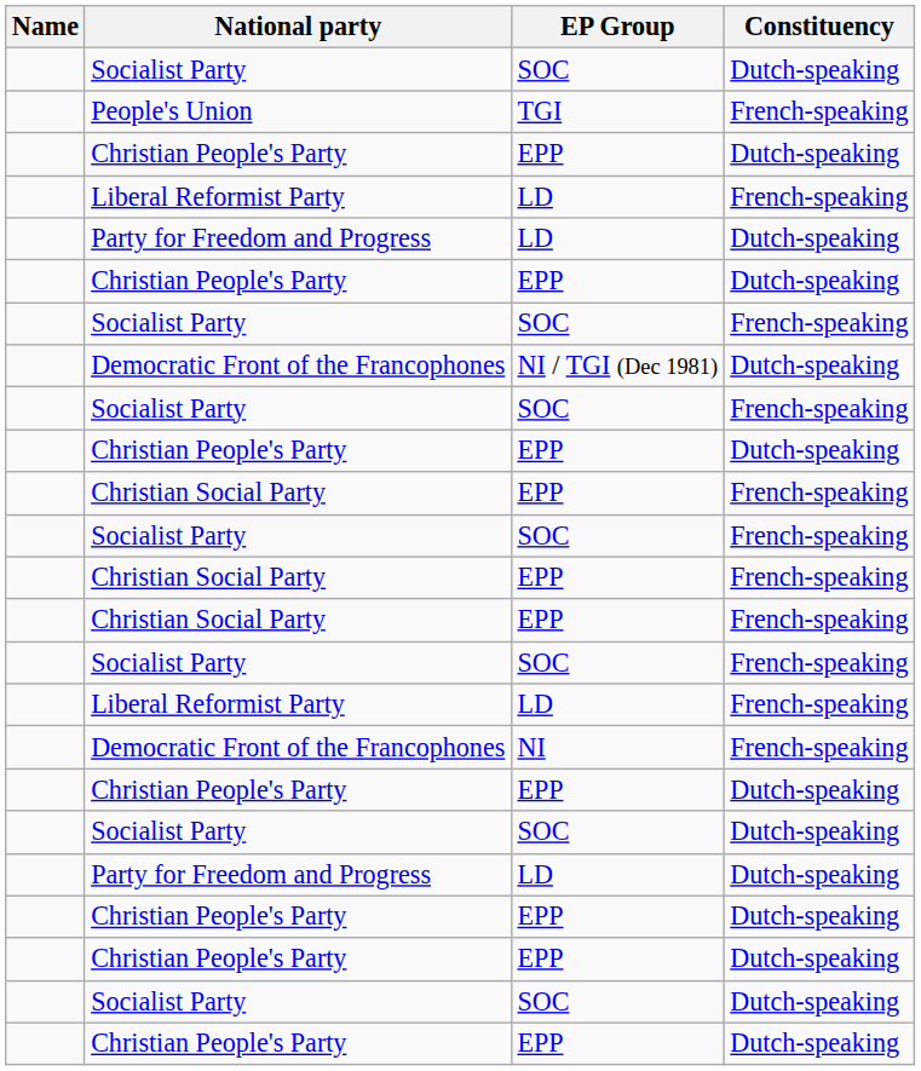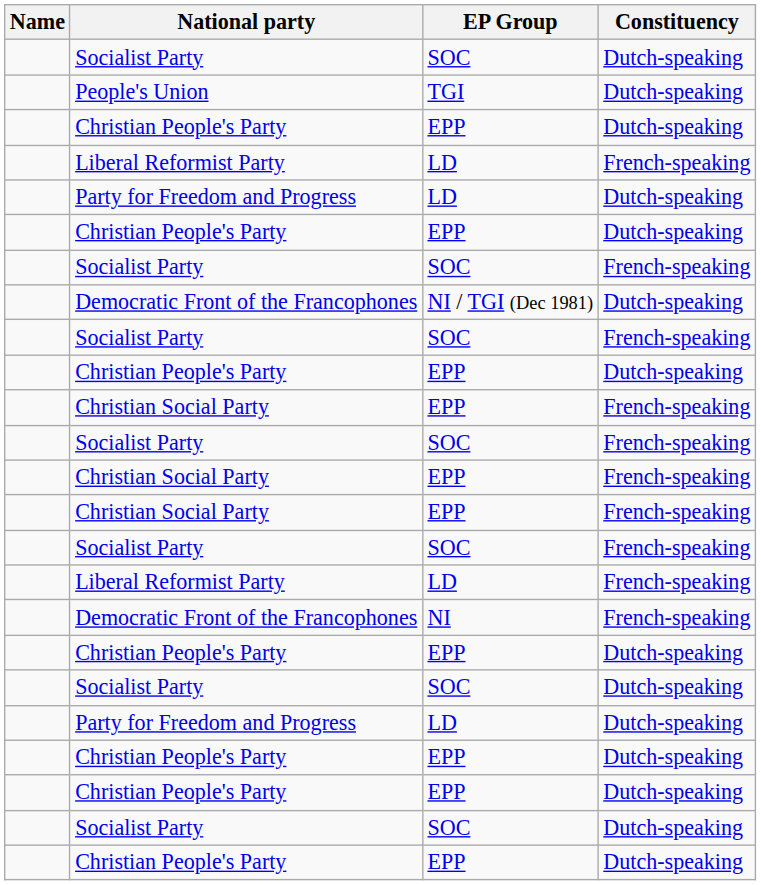People's Union | Constituency: French-speaking -> Dutch-speaking
